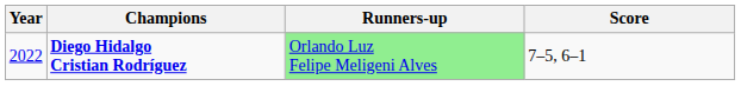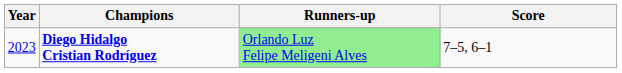Diego Hidalgo Cristian Rodríguez | Year: 2022 -> 2023
